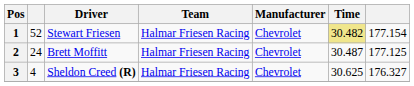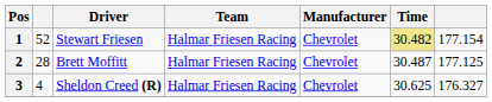Brett Moffitt | column 2: 24 -> 28
